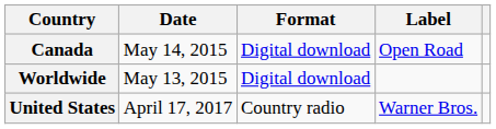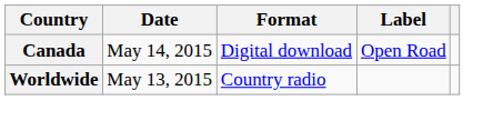Worldwide | Format: Digital download -> Country radio
- row: United States | April 17, 2017 | Country radio | Warner Bros.
